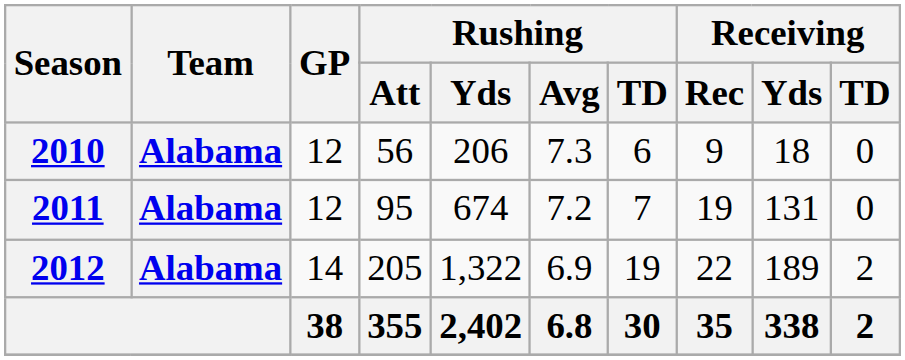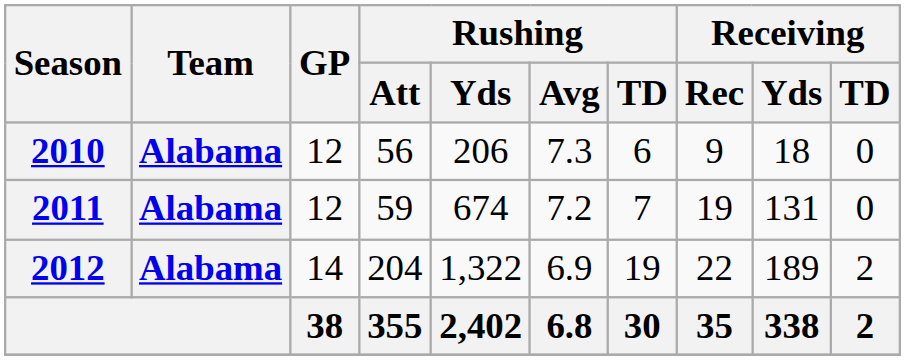2011 | Rushing / Att: 95 -> 59
2012 | Rushing / Att: 205 -> 204
